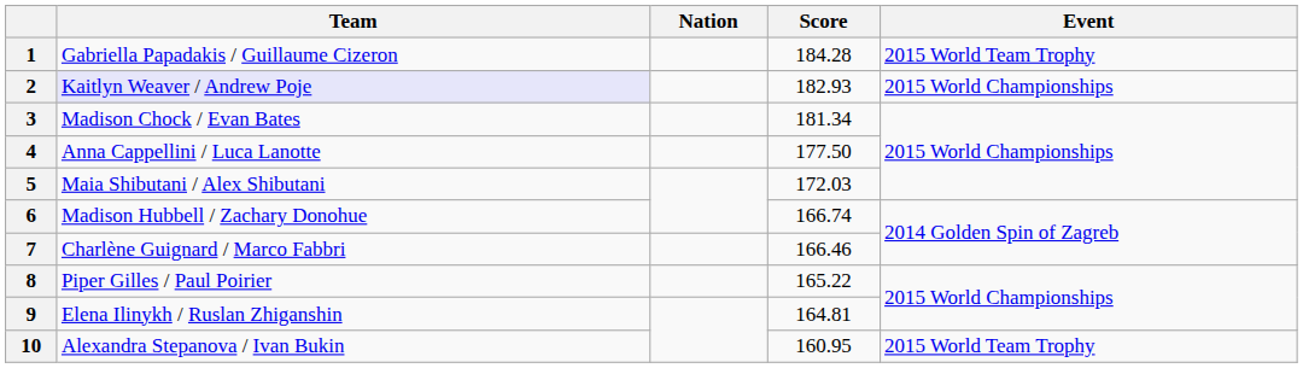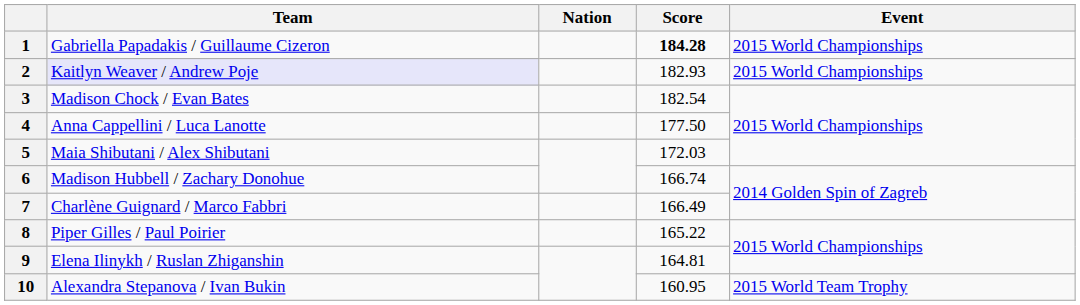1 | Score: normal -> bold
1 | Event: 2015 World Team Trophy -> 2015 World Championships
3 | Score: 181.34 -> 182.54
7 | Score: 166.46 -> 166.49
